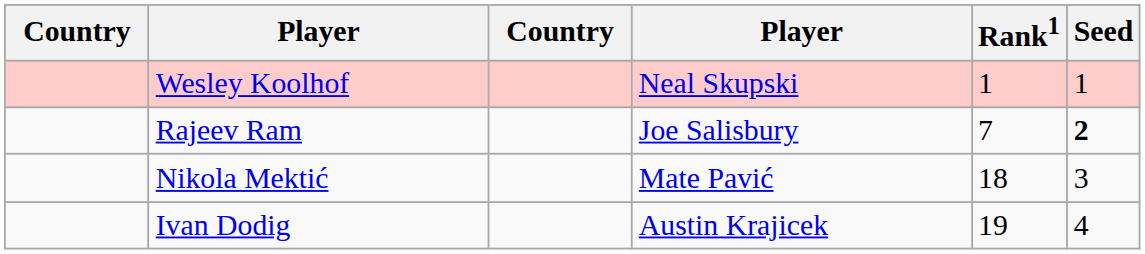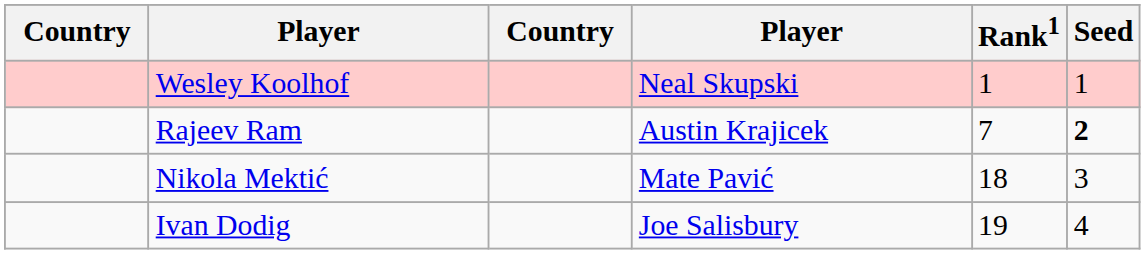Rajeev Ram | column 4: Joe Salisbury -> Austin Krajicek
Ivan Dodig | column 4: Austin Krajicek -> Joe Salisbury
